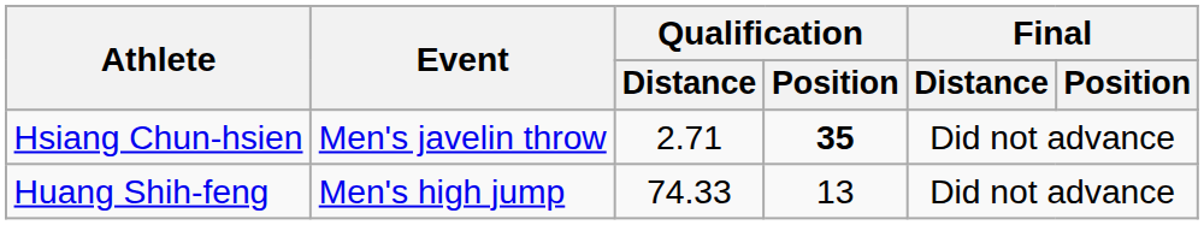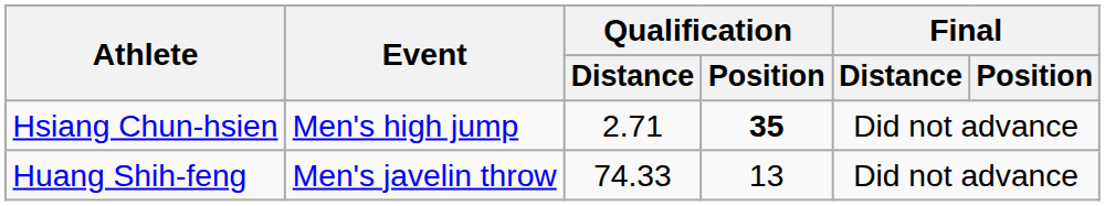Hsiang Chun-hsien | Event: Men's javelin throw -> Men's high jump
Huang Shih-feng | Event: Men's high jump -> Men's javelin throw
